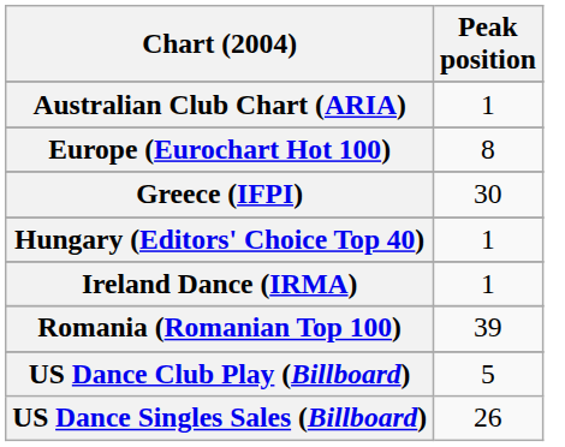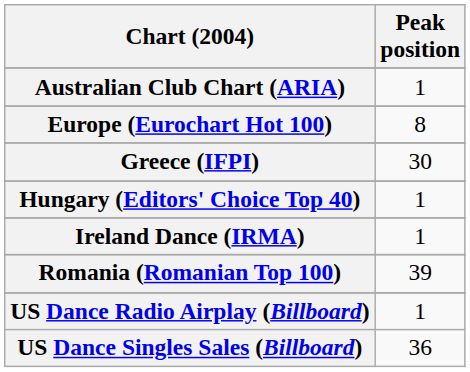- row: US Dance Club Play (Billboard) | 5
+ row: US Dance Radio Airplay (Billboard) | 1
US Dance Singles Sales (Billboard) | Peak position: 26 -> 36
